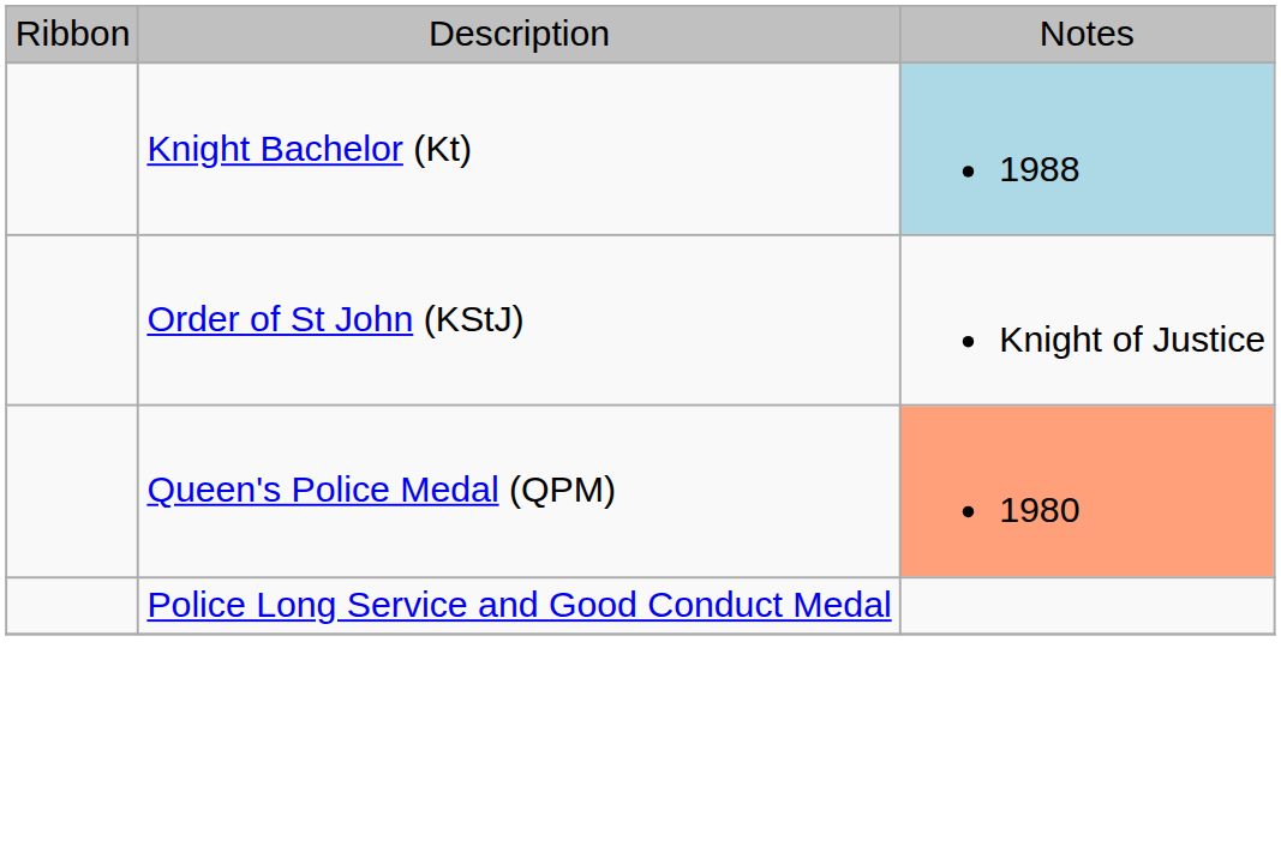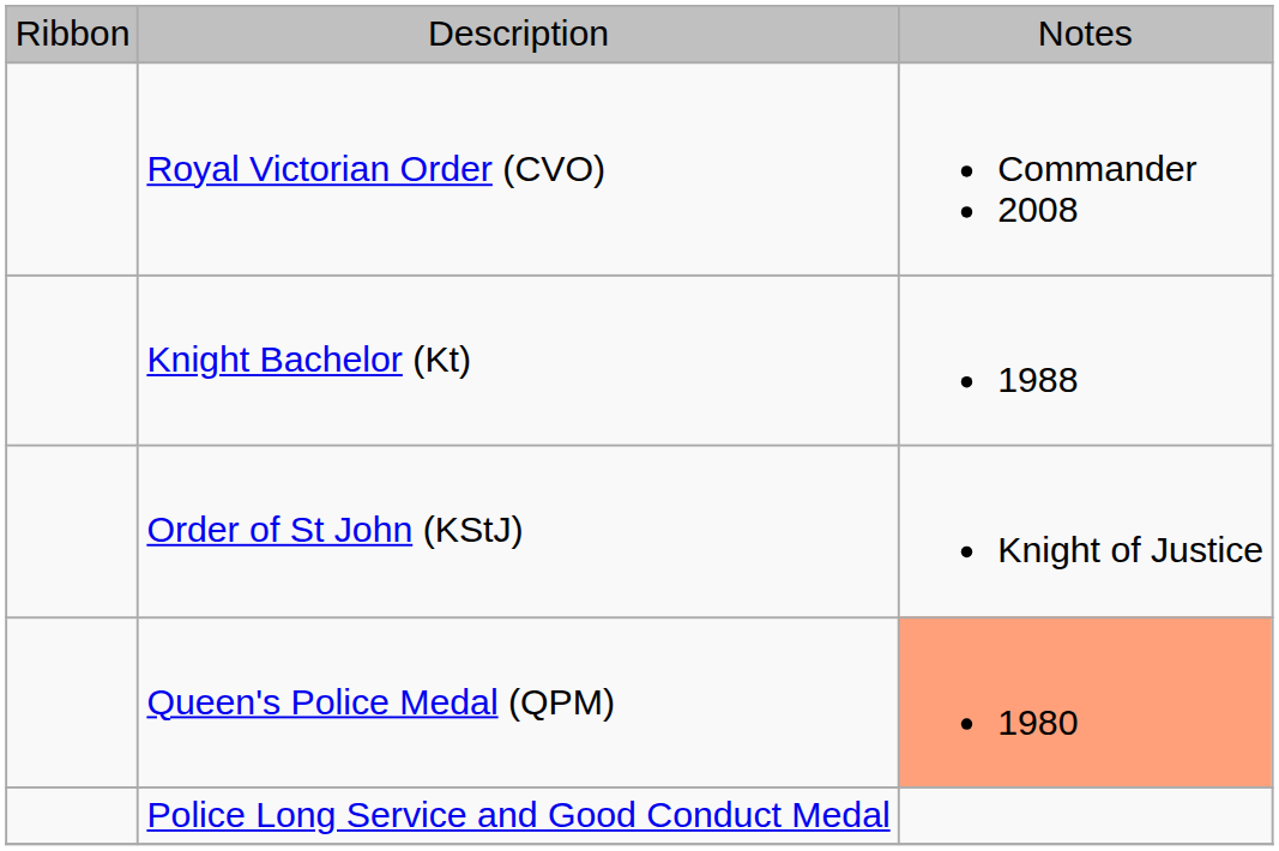+ row: Royal Victorian Order (CVO) | Commander 2008
Knight Bachelor (Kt) | column 3: lightblue background -> no background
